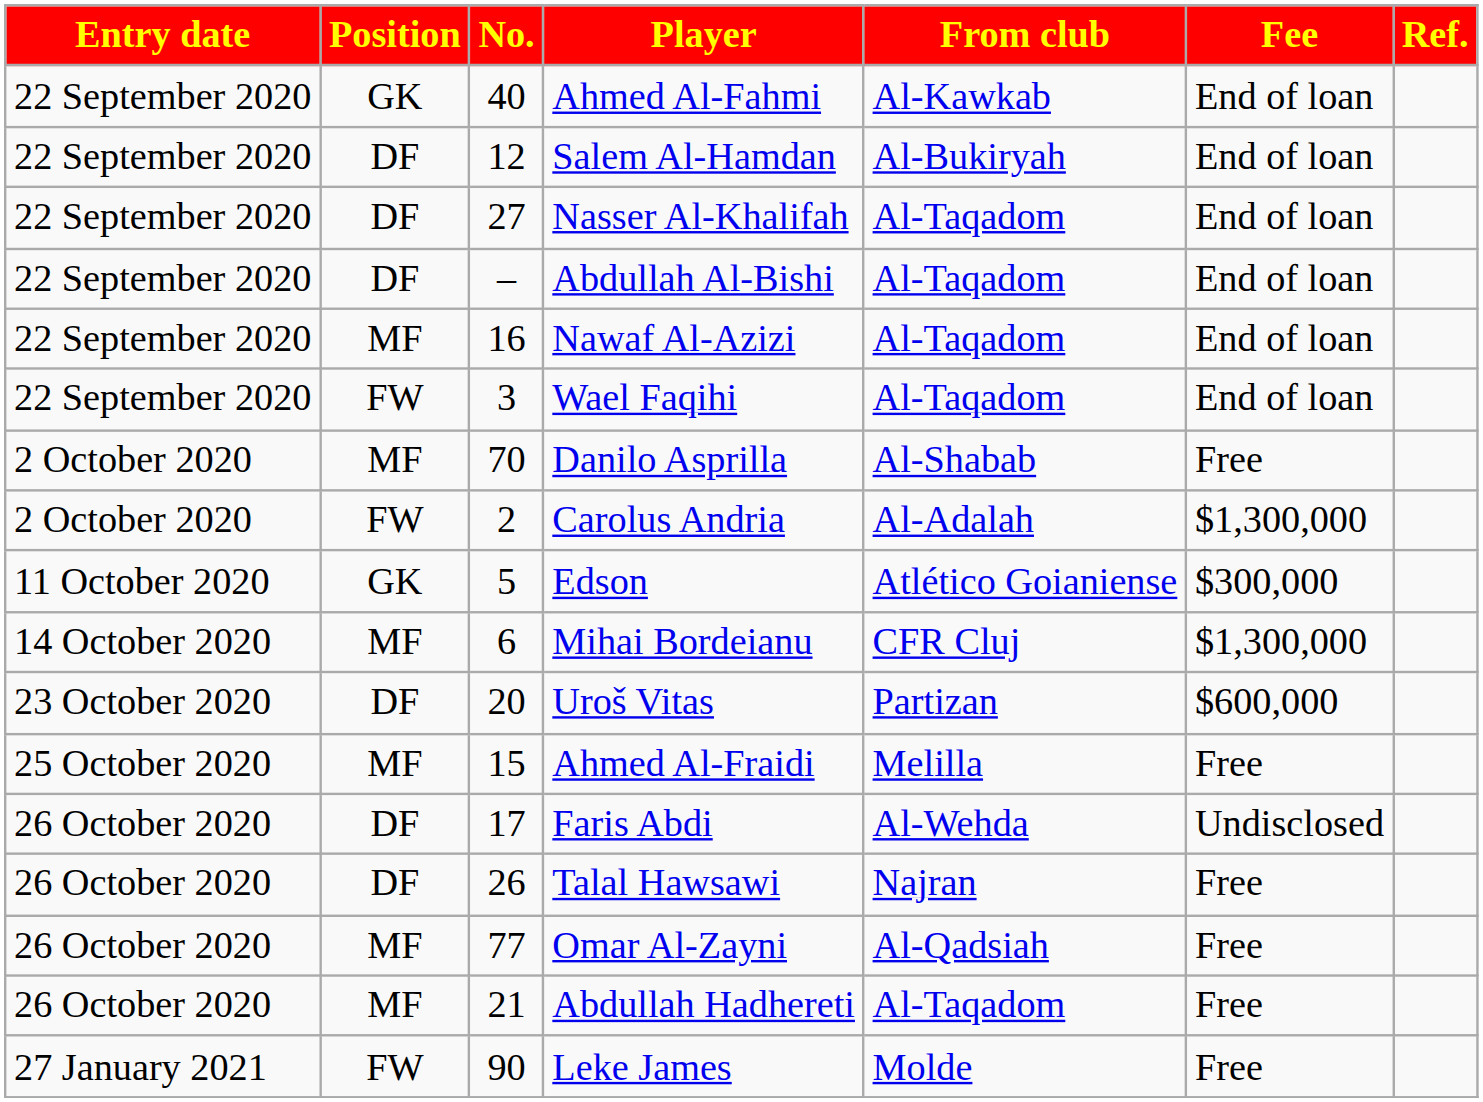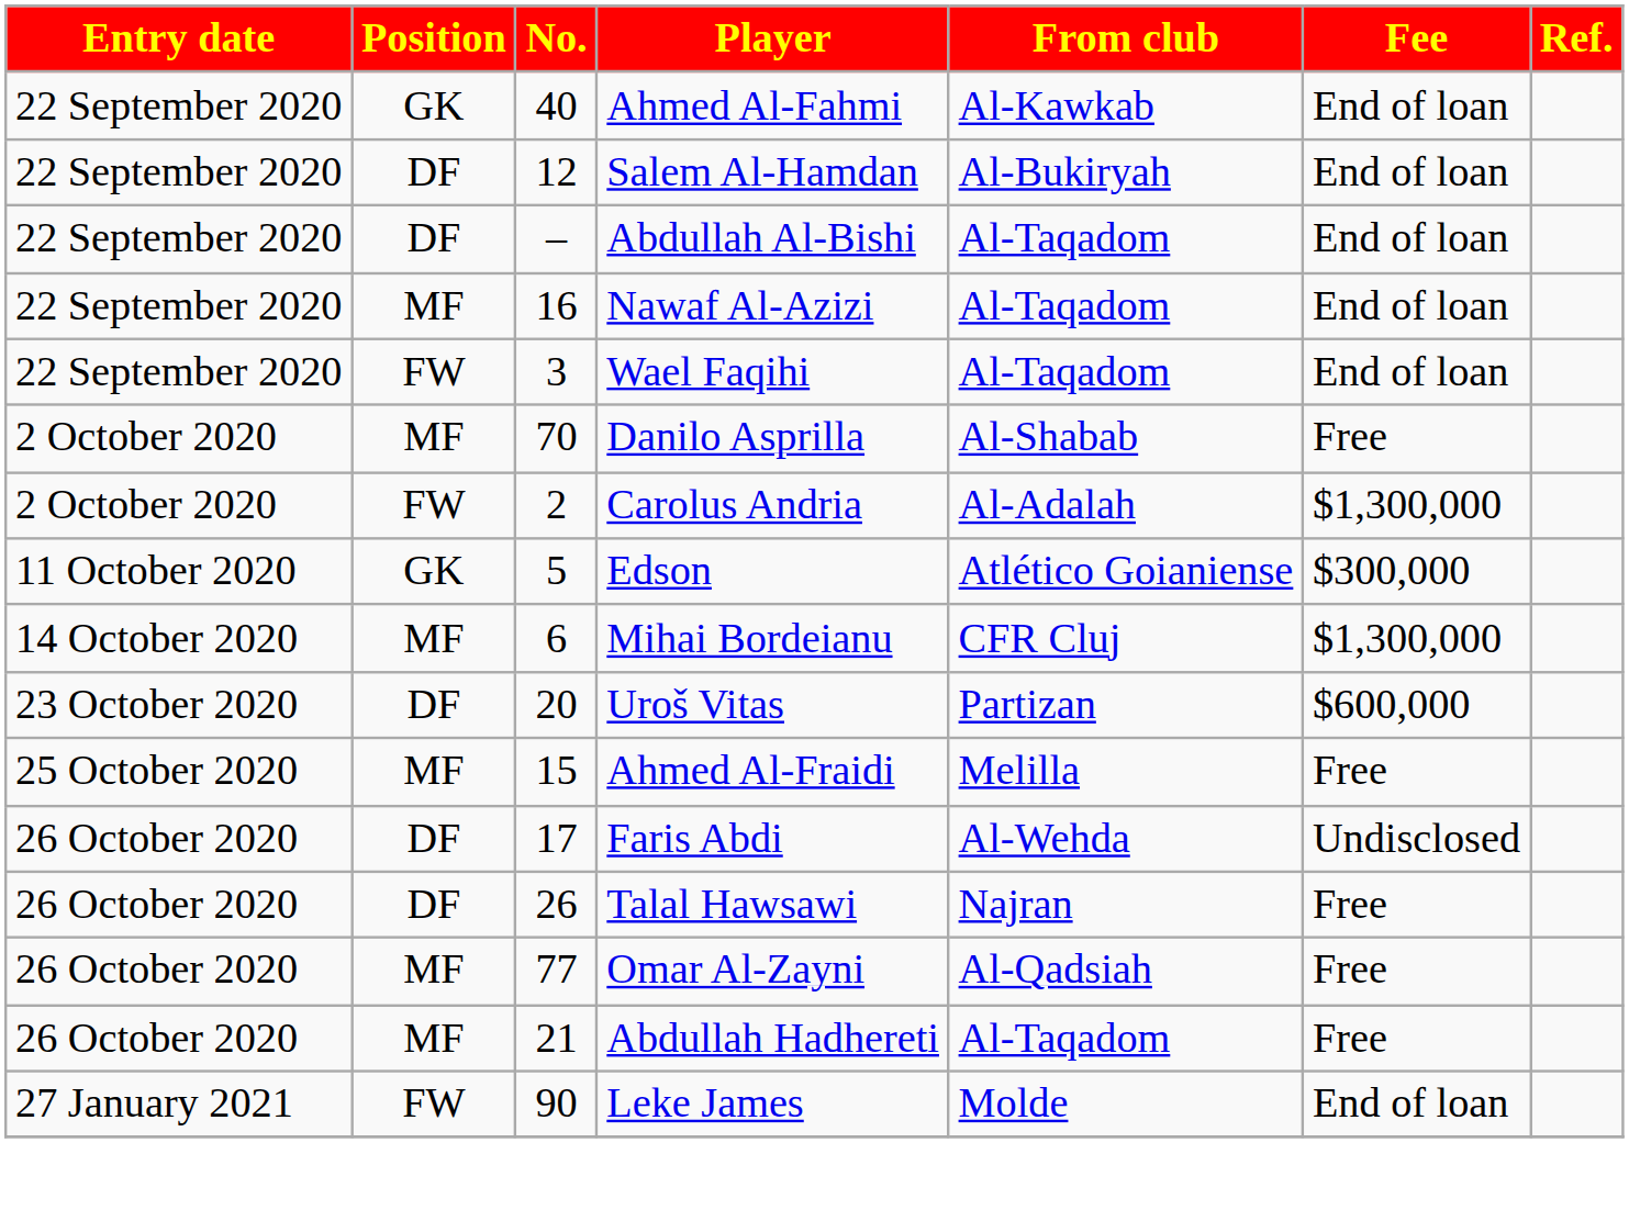- row: 22 September 2020 | DF | 27 | Nasser Al-Khalifah | Al-Taqadom | End of loan
Leke James | Fee: Free -> End of loan
